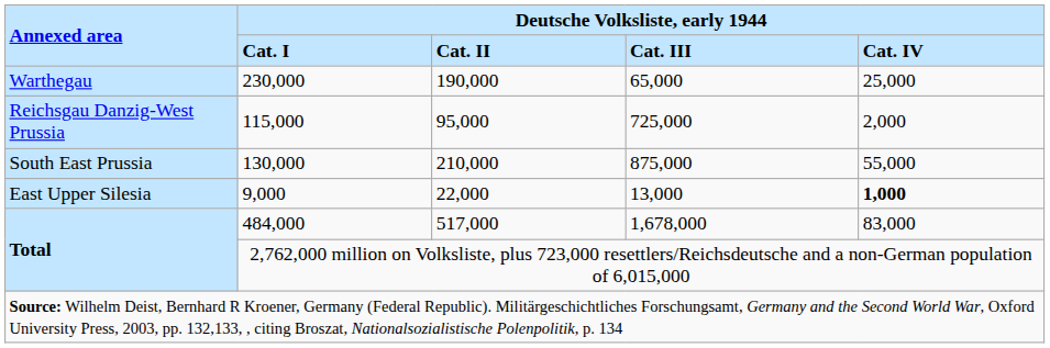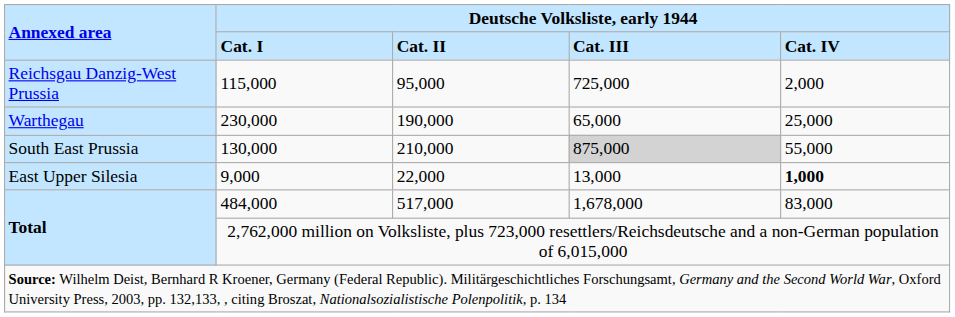rows swapped: 230,000 <-> 115,000
130,000 | column 4: no background -> lightgrey background
